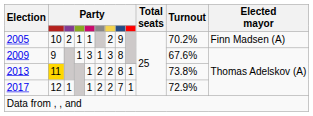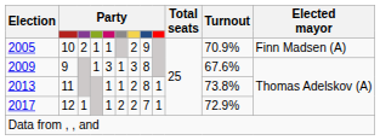2005 | Turnout: 70.2% -> 70.9%
2013 | column 2: gold background -> no background
2013 | column 6: 2 -> 1
